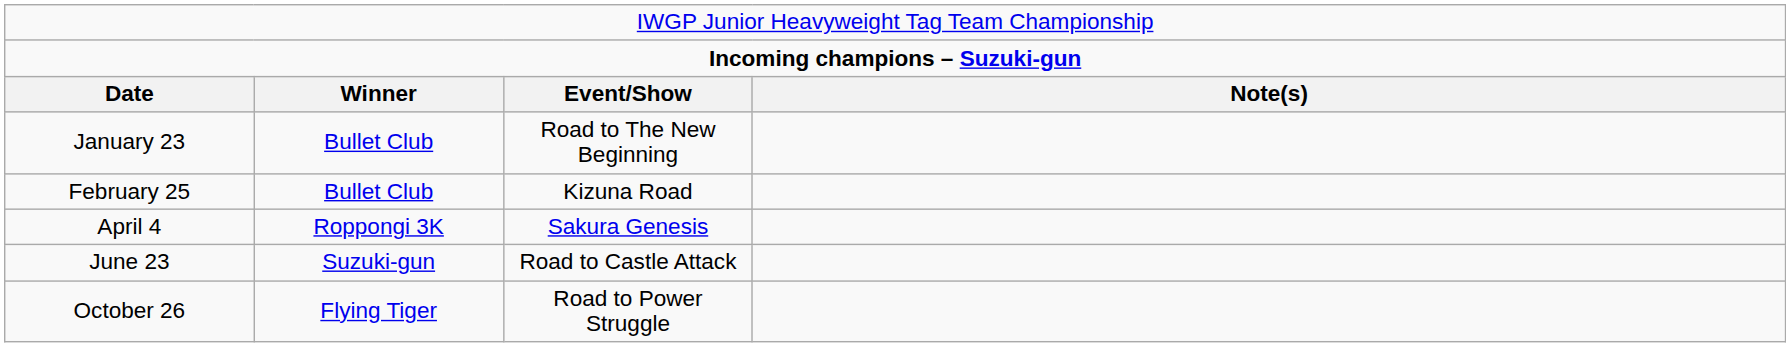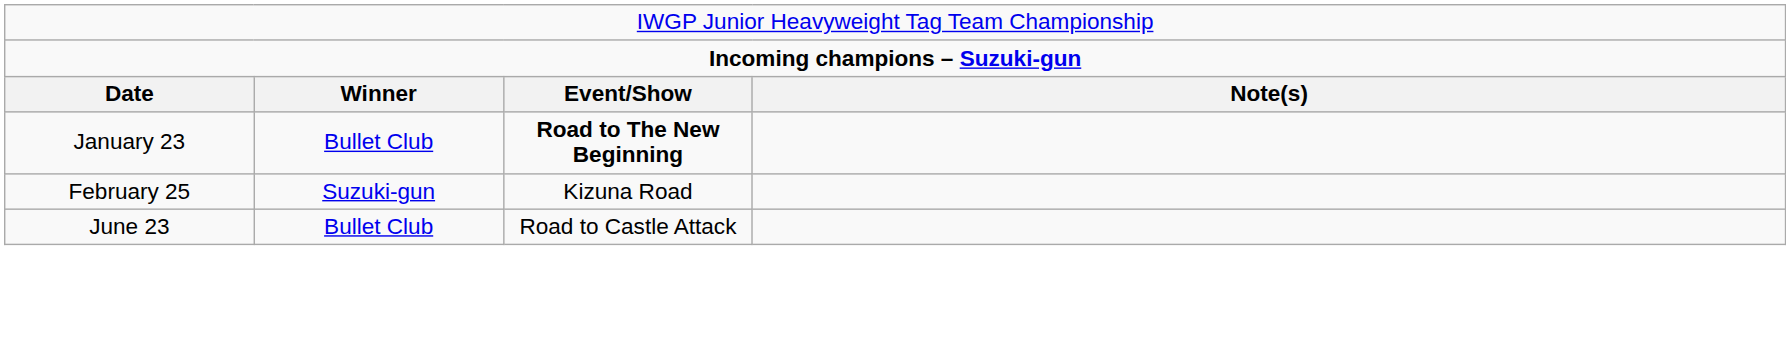January 23 | column 3: normal -> bold
February 25 | column 2: Bullet Club -> Suzuki-gun
- row: April 4 | Roppongi 3K | Sakura Genesis
June 23 | column 2: Suzuki-gun -> Bullet Club
- row: October 26 | Flying Tiger | Road to Power Struggle
